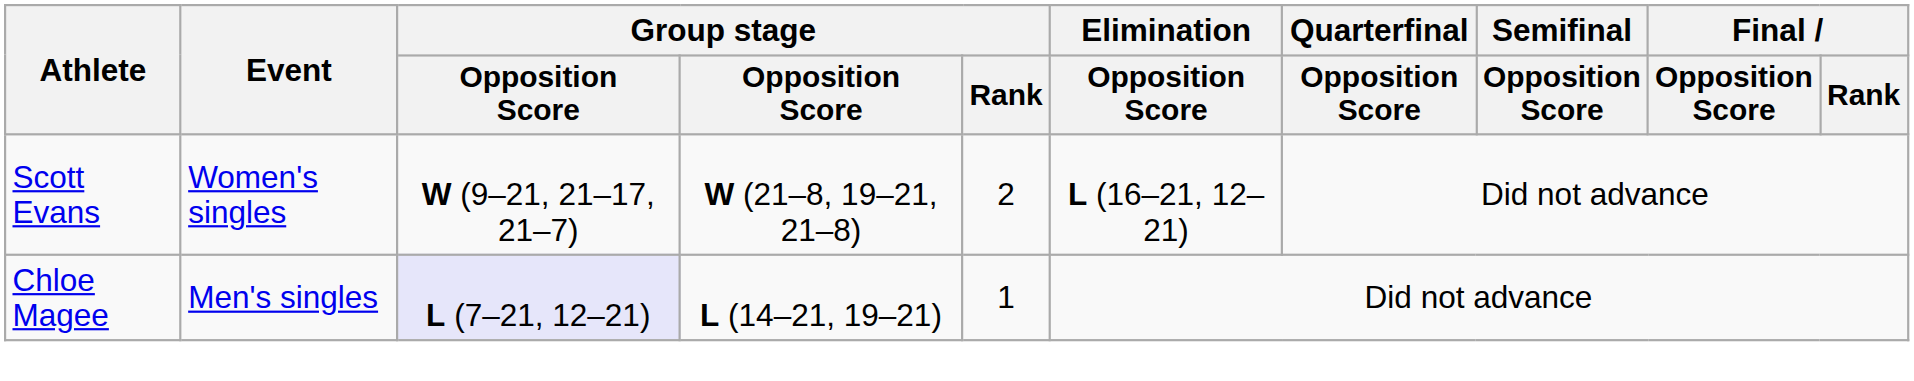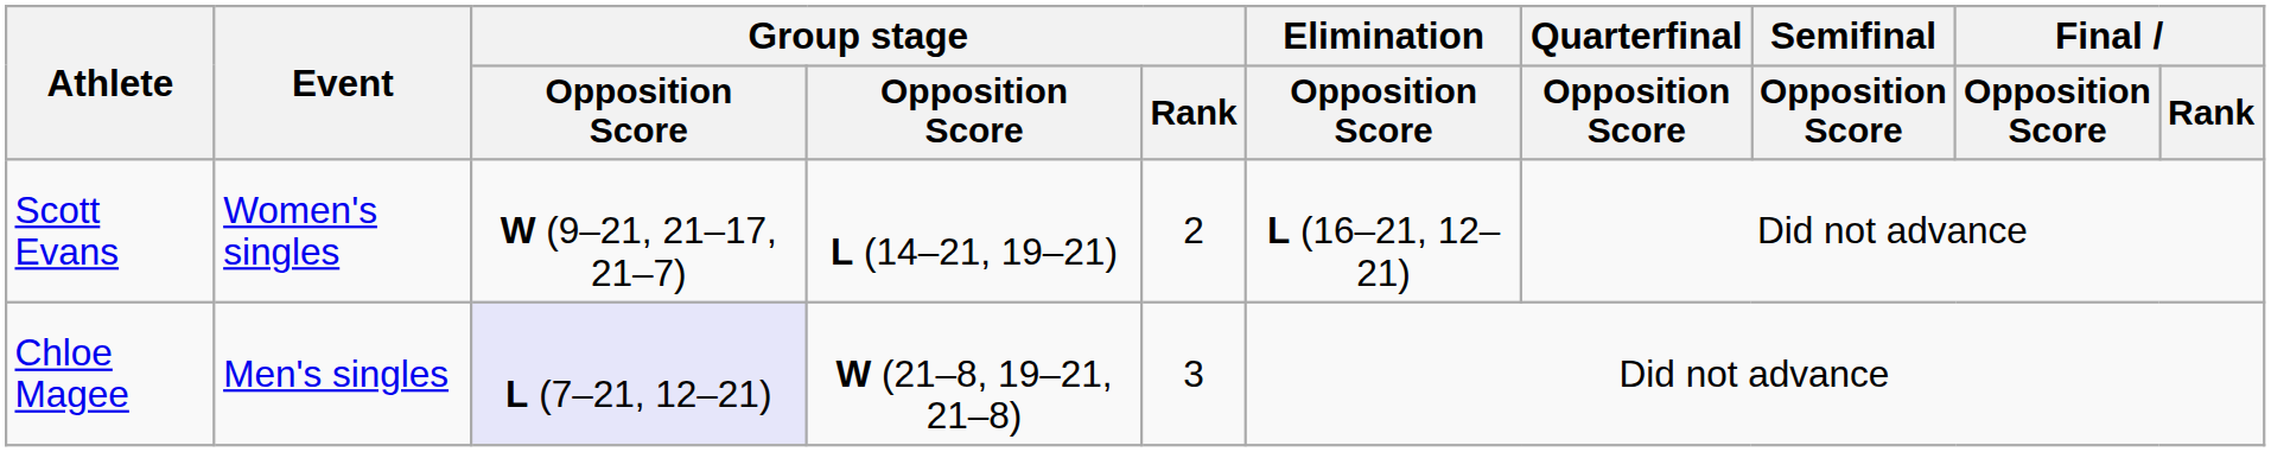Scott Evans | column 4: W (21–8, 19–21, 21–8) -> L (14–21, 19–21)
Chloe Magee | column 4: L (14–21, 19–21) -> W (21–8, 19–21, 21–8)
Chloe Magee | Group stage / Rank: 1 -> 3
